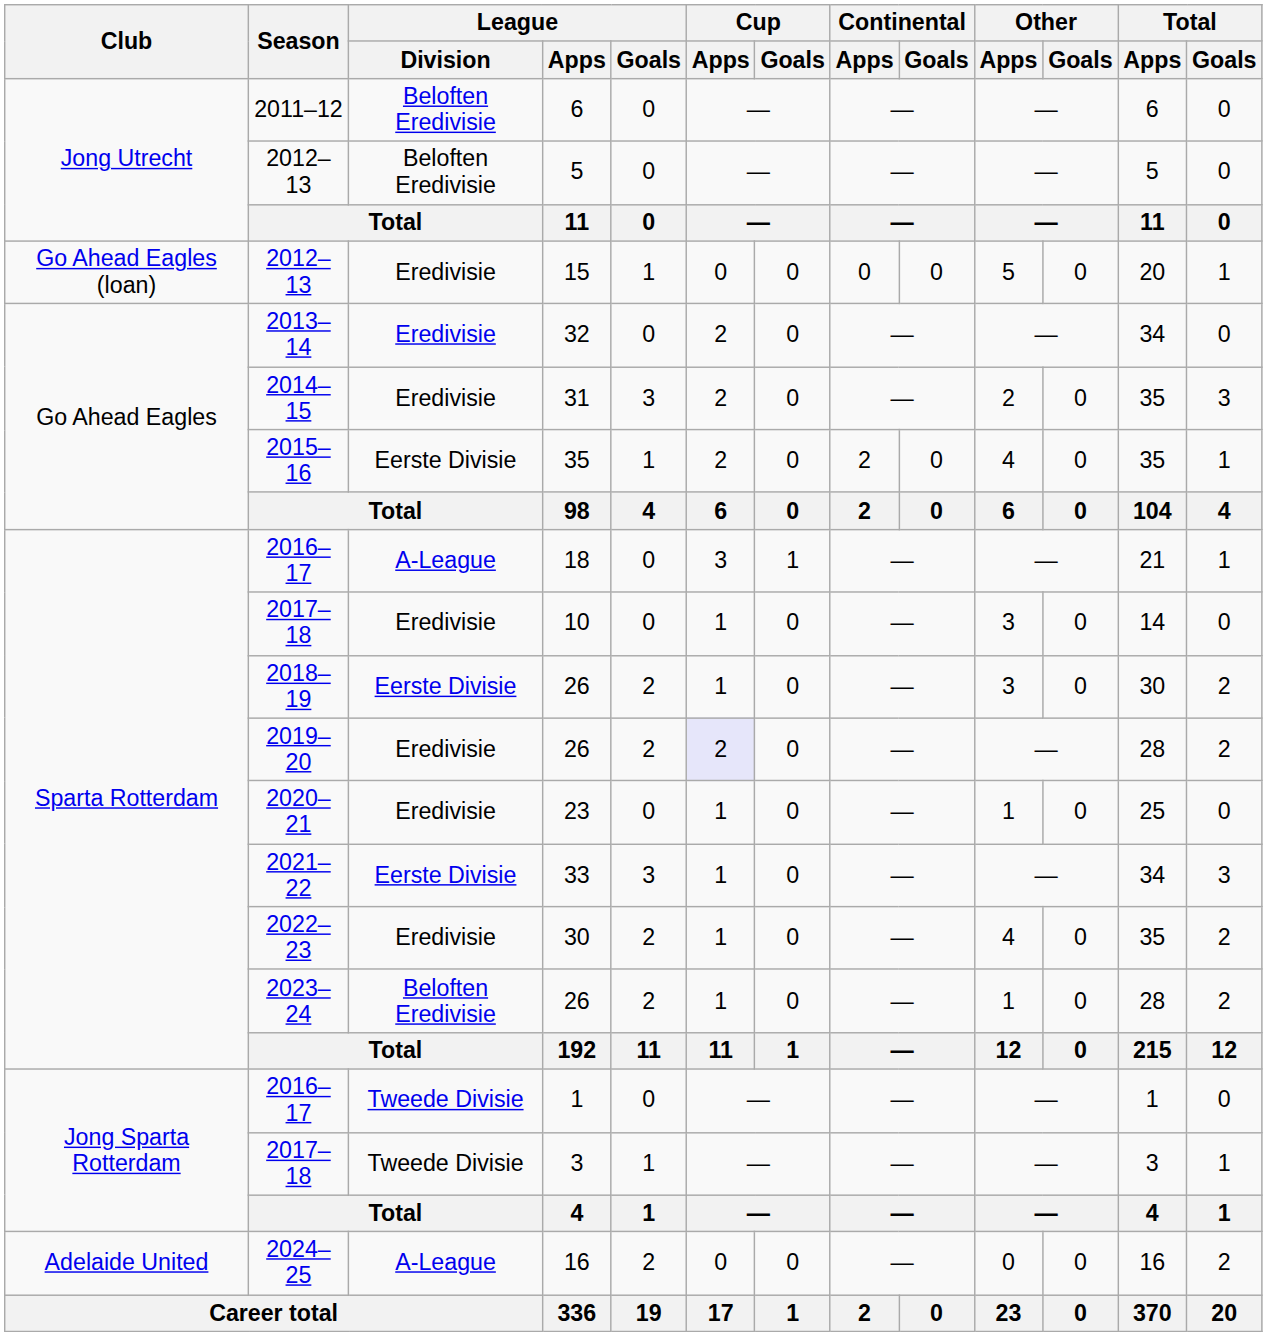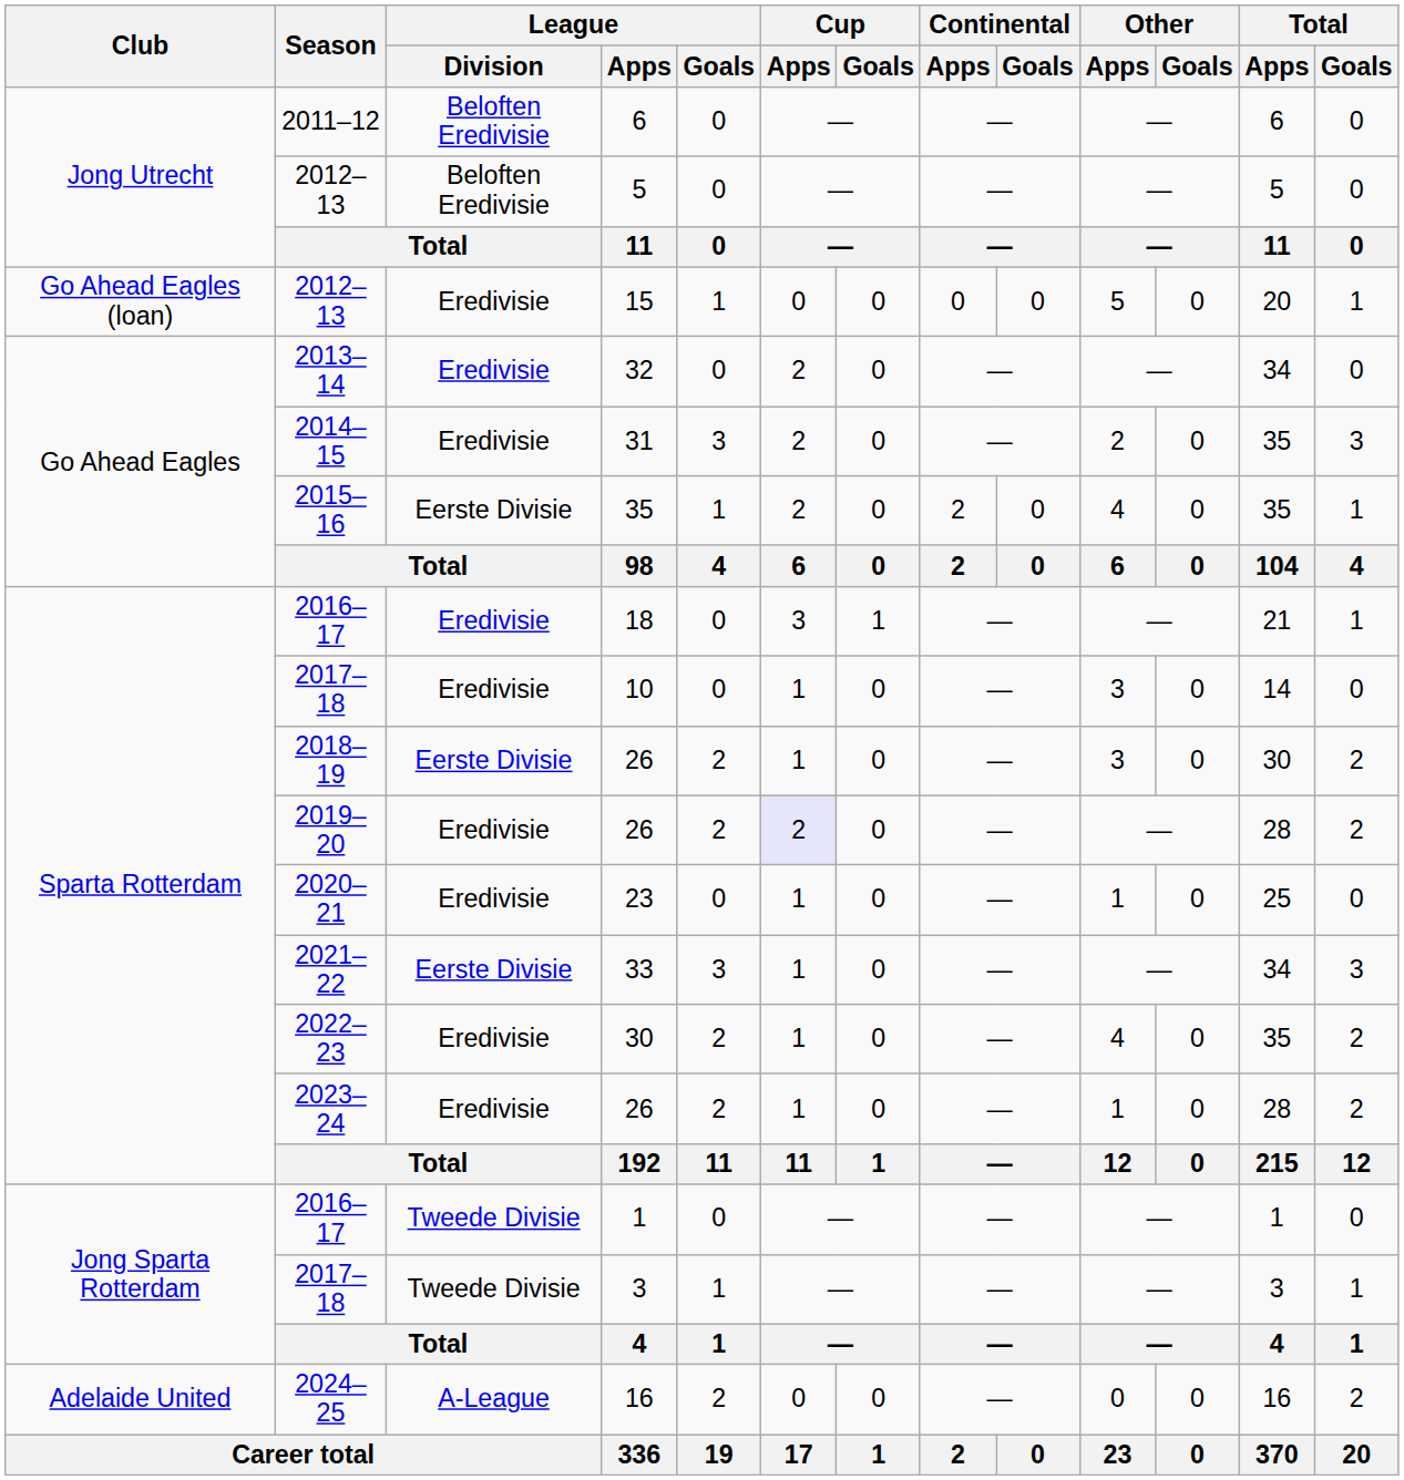18 | League / Division: A-League -> Eredivisie
2023–24 / 26 | League / Division: Beloften Eredivisie -> Eredivisie
